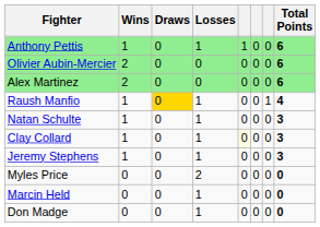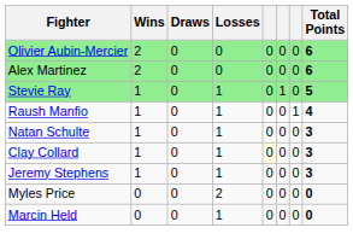- row: Anthony Pettis | 1 | 0 | 1 | 1 | 0 | 0 | 6
+ row: Stevie Ray | 1 | 0 | 1 | 0 | 1 | 0 | 5
Raush Manfio | Draws: gold background -> no background
- row: Don Madge | 0 | 0 | 1 | 0 | 0 | 0 | 0
